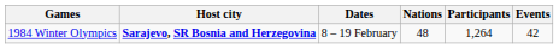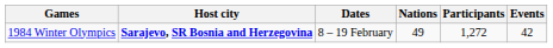1984 Winter Olympics | Nations: 48 -> 49
1984 Winter Olympics | Participants: 1,264 -> 1,272
